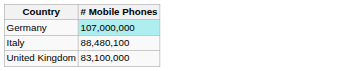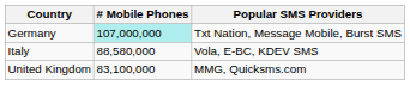+ column: Popular SMS Providers | Txt Nation, Message Mobile, Burst SMS | Vola, E-BC, KDEV SMS | MMG, Quicksms.com
Italy | # Mobile Phones: 88,480,100 -> 88,580,000
